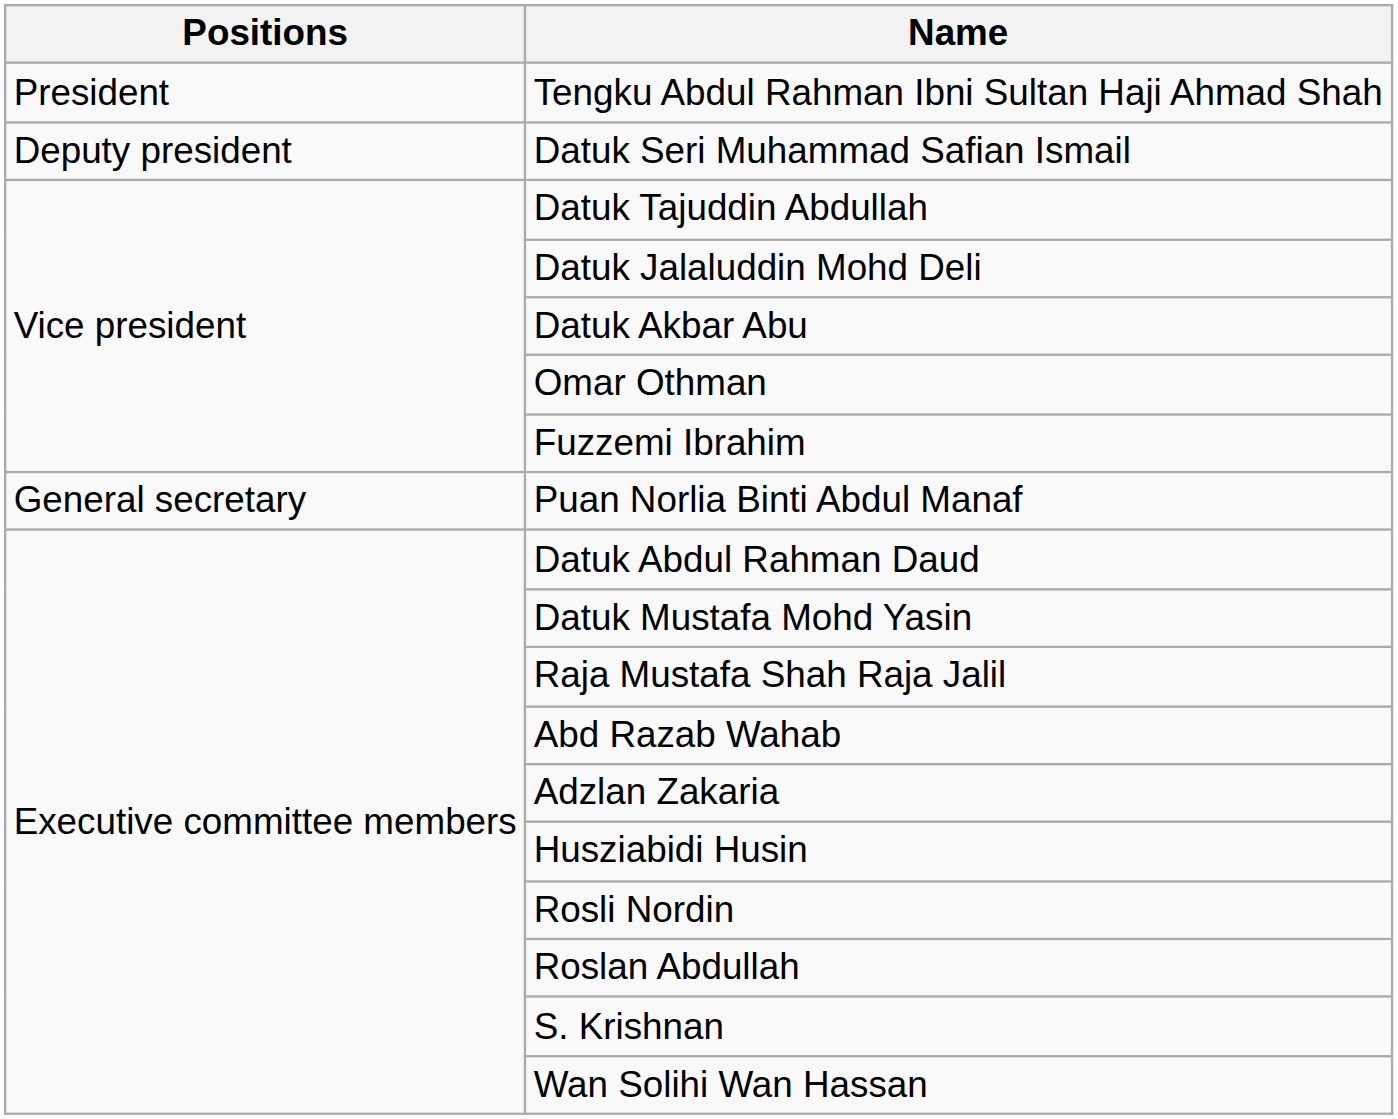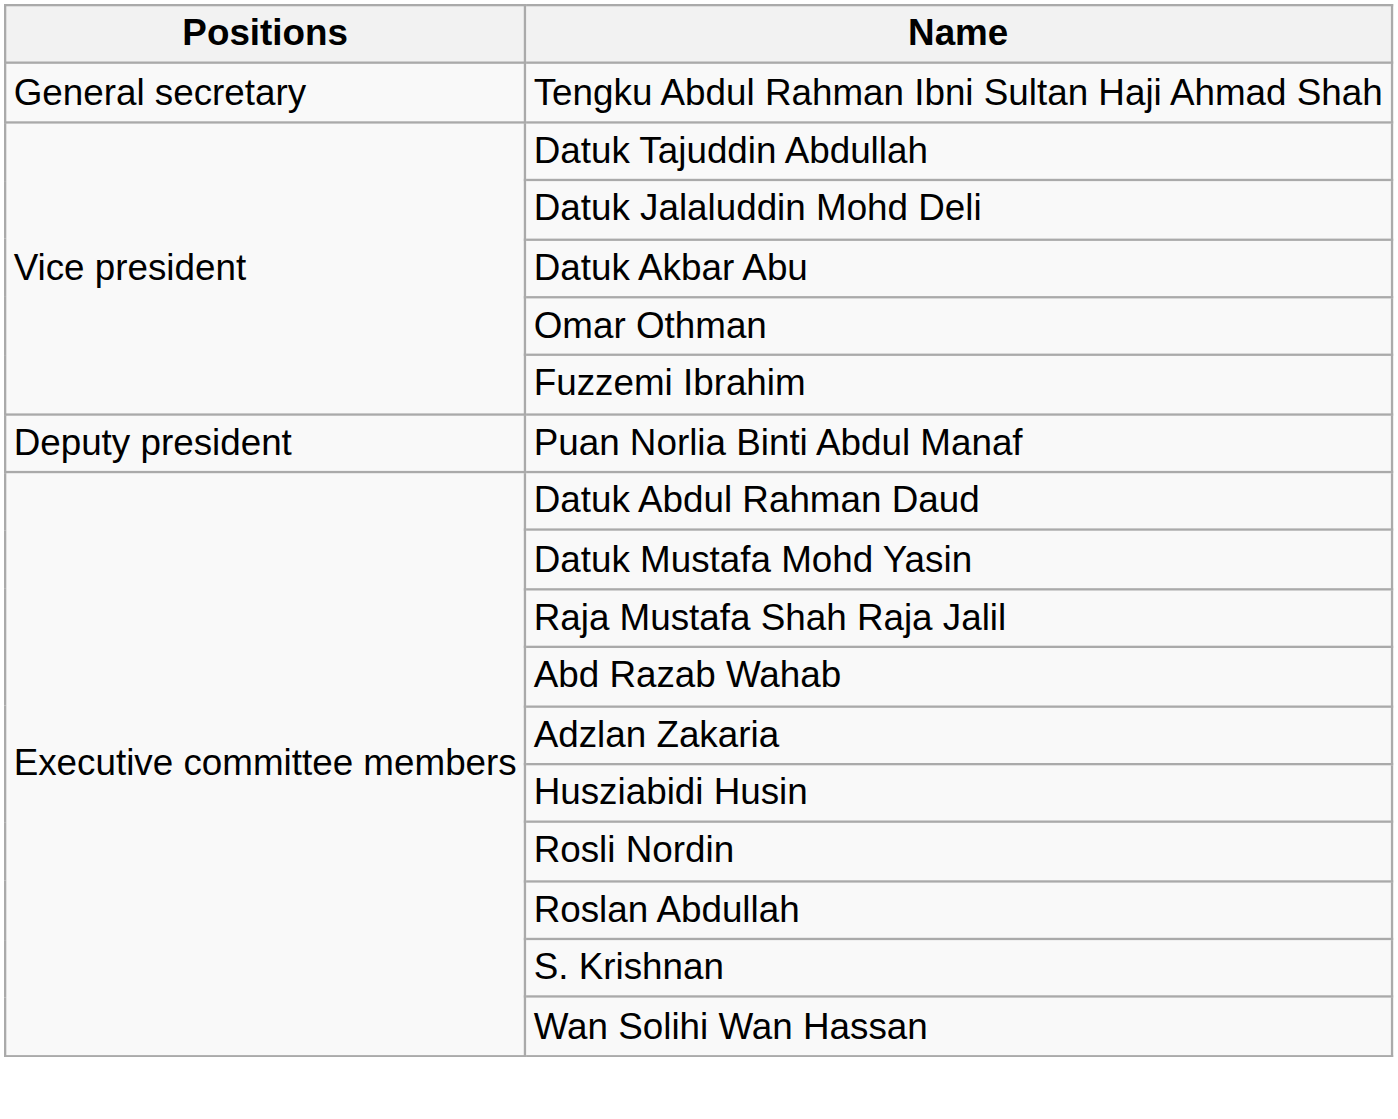Tengku Abdul Rahman Ibni Sultan Haji Ahmad Shah | Positions: President -> General secretary
- row: Deputy president | Datuk Seri Muhammad Safian Ismail
Puan Norlia Binti Abdul Manaf | Positions: General secretary -> Deputy president
